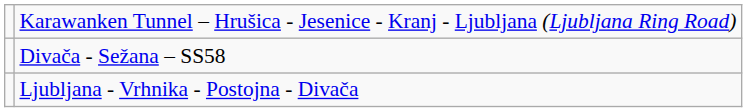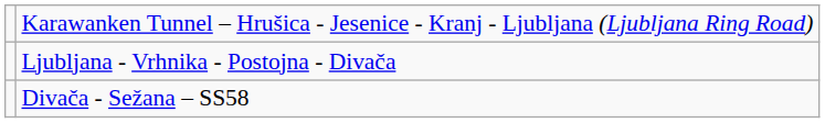rows swapped: Ljubljana - Vrhnika - Postojna - Divača <-> Divača - Sežana – SS58
